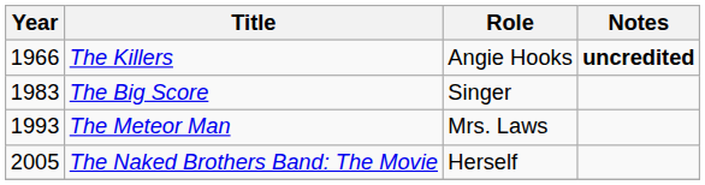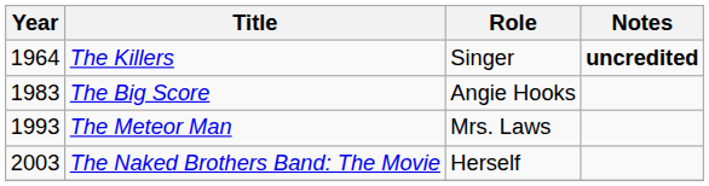The Killers | Year: 1966 -> 1964
The Killers | Role: Angie Hooks -> Singer
The Big Score | Role: Singer -> Angie Hooks
The Naked Brothers Band: The Movie | Year: 2005 -> 2003
